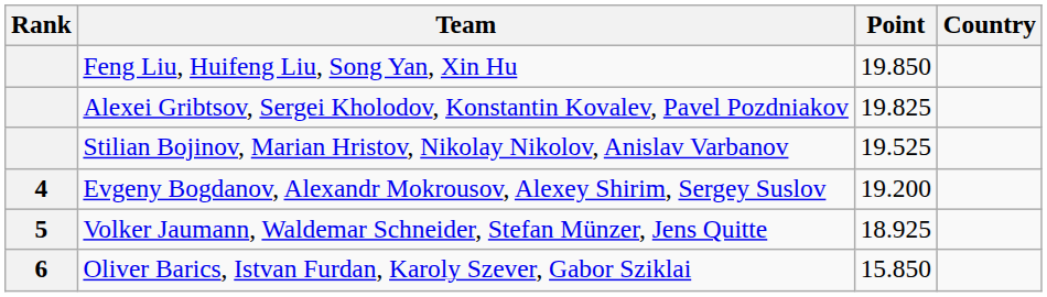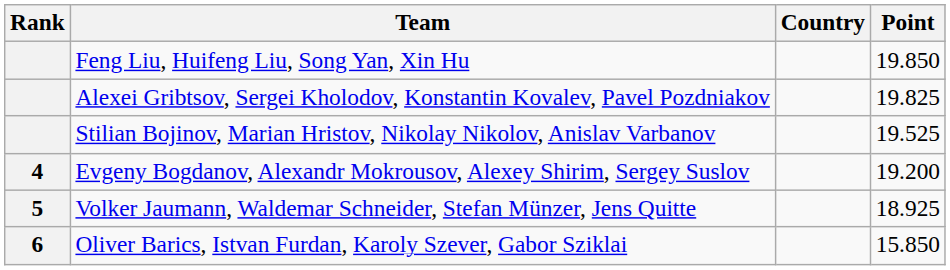columns swapped: Country <-> Point
